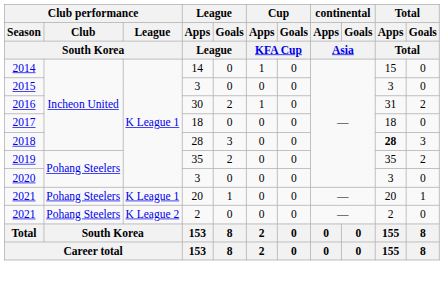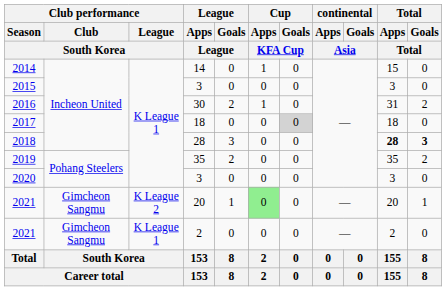2017 | Cup / Goals / KFA Cup: no background -> lightgrey background
2018 | Total / Goals / Total: normal -> bold
2021 / 20 | Club performance / Club / South Korea: Pohang Steelers -> Gimcheon Sangmu
2021 / 20 | Club performance / League / South Korea: K League 1 -> K League 2
2021 / 20 | Cup / Apps / KFA Cup: no background -> lightgreen background
2021 / 2 | Club performance / Club / South Korea: Pohang Steelers -> Gimcheon Sangmu
2021 / 2 | Club performance / League / South Korea: K League 2 -> K League 1
